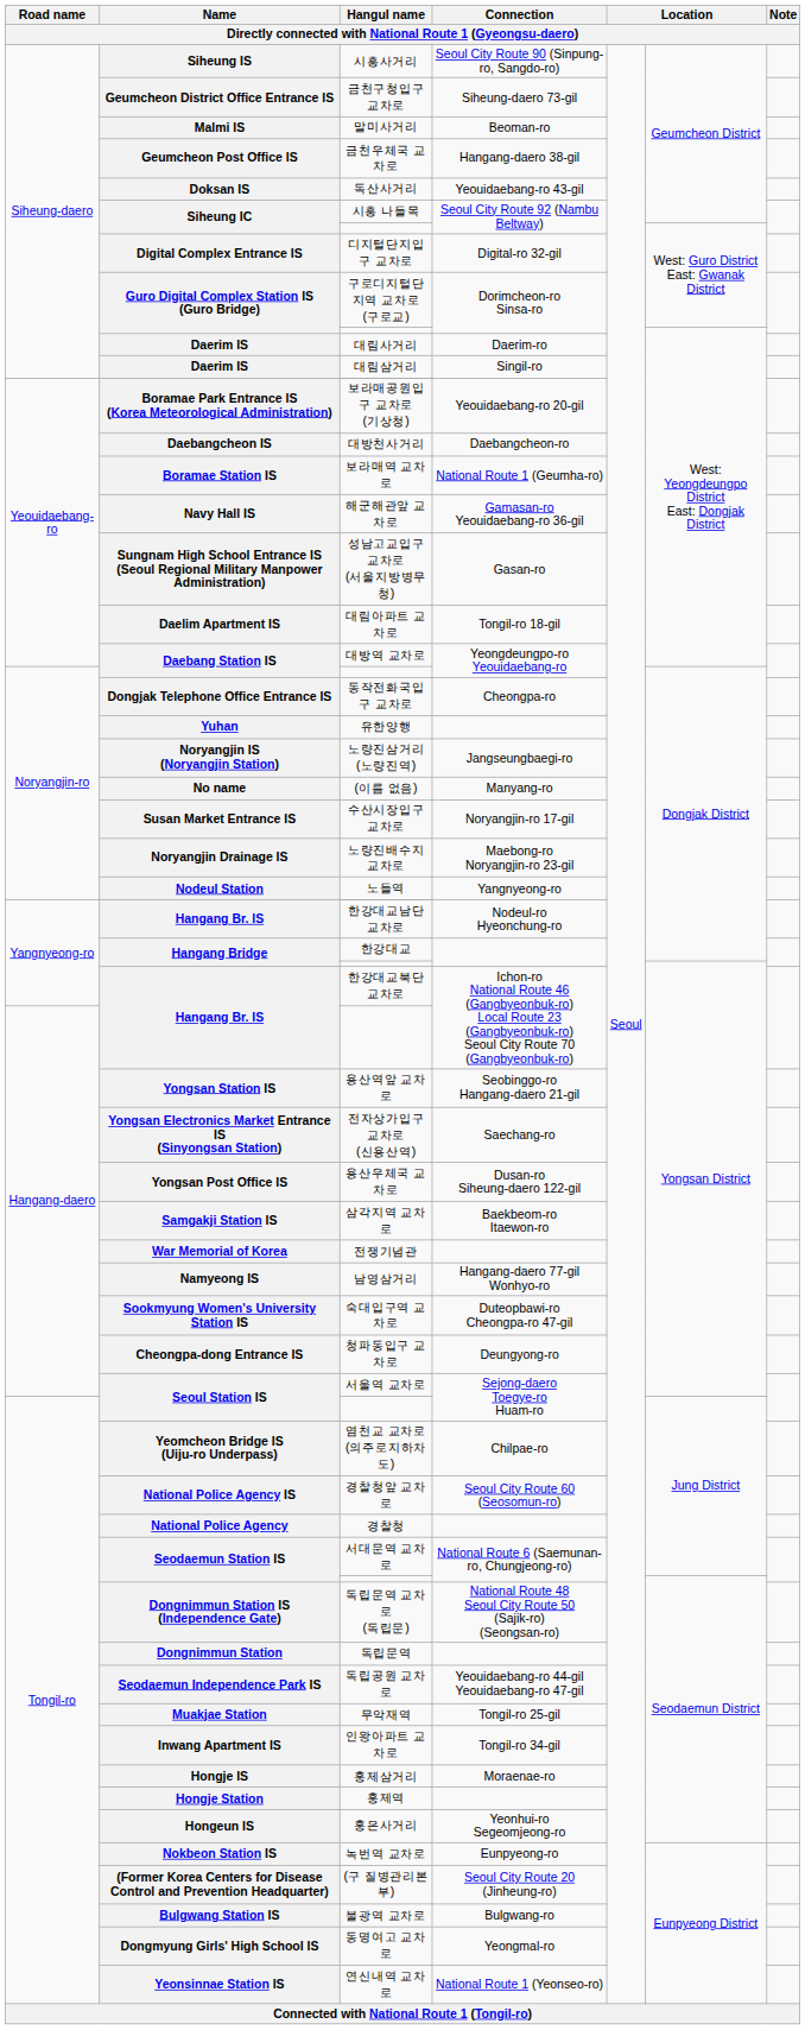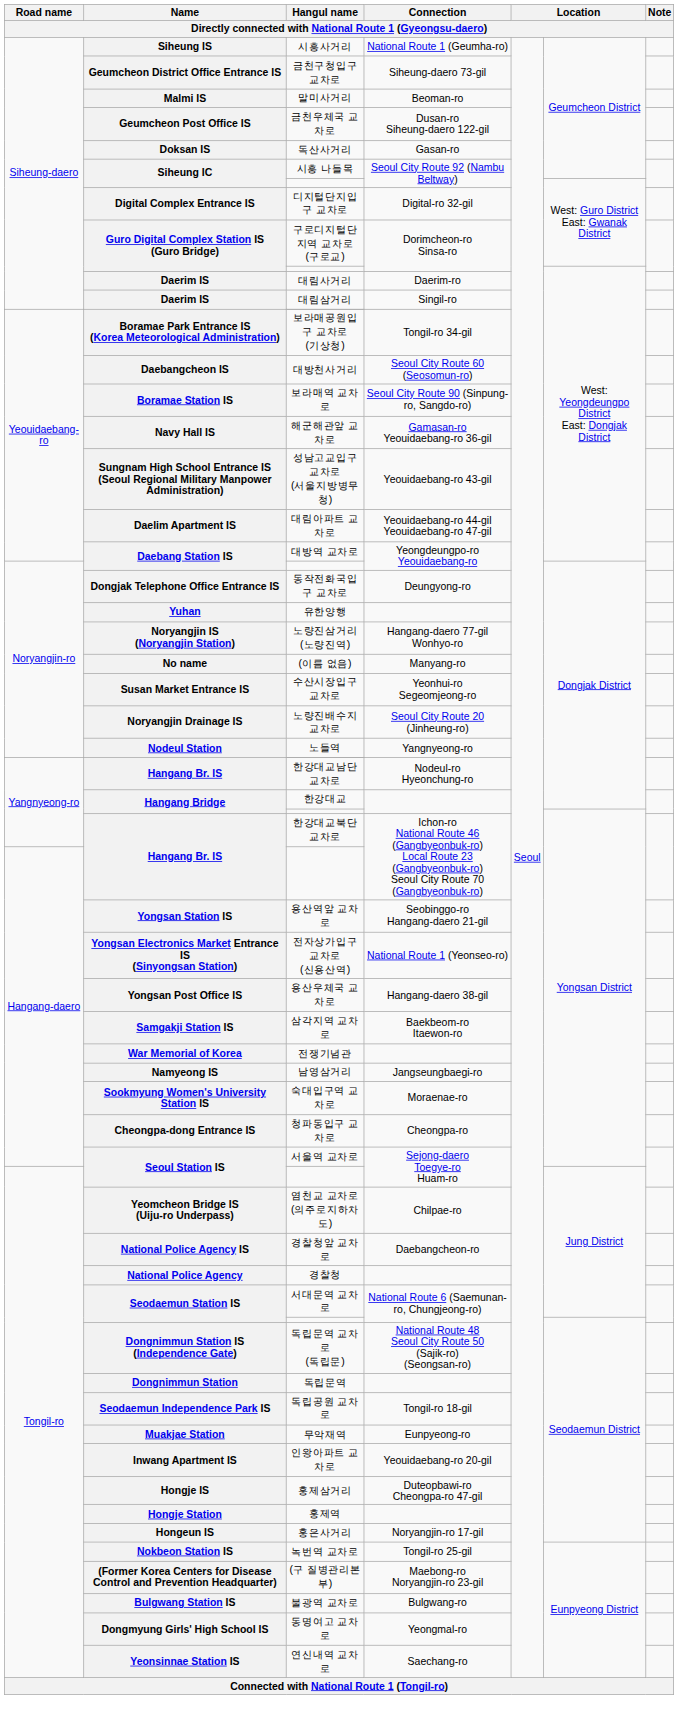시흥사거리 | Connection: Seoul City Route 90 (Sinpung-ro, Sangdo-ro) -> National Route 1 (Geumha-ro)
금천우체국 교차로 | Connection: Hangang-daero 38-gil -> Dusan-ro Siheung-daero 122-gil
독산사거리 | Connection: Yeouidaebang-ro 43-gil -> Gasan-ro
보라매공원입구 교차로 (기상청) | Connection: Yeouidaebang-ro 20-gil -> Tongil-ro 34-gil
대방천사거리 | Connection: Daebangcheon-ro -> Seoul City Route 60 (Seosomun-ro)
보라매역 교차로 | Connection: National Route 1 (Geumha-ro) -> Seoul City Route 90 (Sinpung-ro, Sangdo-ro)
성남고교입구 교차로 (서울지방병무청) | Connection: Gasan-ro -> Yeouidaebang-ro 43-gil
대림아파트 교차로 | Connection: Tongil-ro 18-gil -> Yeouidaebang-ro 44-gil Yeouidaebang-ro 47-gil
동작전화국입구 교차로 | Connection: Cheongpa-ro -> Deungyong-ro
노량진삼거리 (노량진역) | Connection: Jangseungbaegi-ro -> Hangang-daero 77-gil Wonhyo-ro
수산시장입구 교차로 | Connection: Noryangjin-ro 17-gil -> Yeonhui-ro Segeomjeong-ro
노량진배수지 교차로 | Connection: Maebong-ro Noryangjin-ro 23-gil -> Seoul City Route 20 (Jinheung-ro)
전자상가입구 교차로 (신용산역) | Connection: Saechang-ro -> National Route 1 (Yeonseo-ro)
용산우체국 교차로 | Connection: Dusan-ro Siheung-daero 122-gil -> Hangang-daero 38-gil
남영삼거리 | Connection: Hangang-daero 77-gil Wonhyo-ro -> Jangseungbaegi-ro
숙대입구역 교차로 | Connection: Duteopbawi-ro Cheongpa-ro 47-gil -> Moraenae-ro
청파동입구 교차로 | Connection: Deungyong-ro -> Cheongpa-ro
경찰청앞 교차로 | Connection: Seoul City Route 60 (Seosomun-ro) -> Daebangcheon-ro
독립공원 교차로 | Connection: Yeouidaebang-ro 44-gil Yeouidaebang-ro 47-gil -> Tongil-ro 18-gil
무악재역 | Connection: Tongil-ro 25-gil -> Eunpyeong-ro
인왕아파트 교차로 | Connection: Tongil-ro 34-gil -> Yeouidaebang-ro 20-gil
홍제삼거리 | Connection: Moraenae-ro -> Duteopbawi-ro Cheongpa-ro 47-gil
홍은사거리 | Connection: Yeonhui-ro Segeomjeong-ro -> Noryangjin-ro 17-gil
녹번역 교차로 | Connection: Eunpyeong-ro -> Tongil-ro 25-gil
(구 질병관리본부) | Connection: Seoul City Route 20 (Jinheung-ro) -> Maebong-ro Noryangjin-ro 23-gil
연신내역 교차로 | Connection: National Route 1 (Yeonseo-ro) -> Saechang-ro
